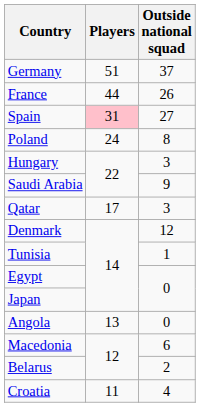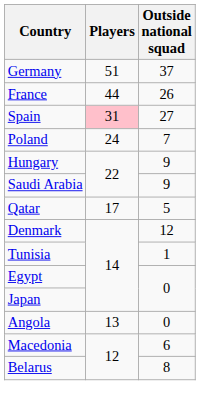Poland | Outside national squad: 8 -> 7
Hungary | Outside national squad: 3 -> 9
Qatar | Outside national squad: 3 -> 5
Belarus | Outside national squad: 2 -> 8
- row: Croatia | 11 | 4
